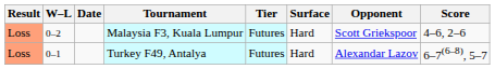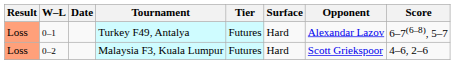rows swapped: Turkey F49, Antalya <-> Malaysia F3, Kuala Lumpur
